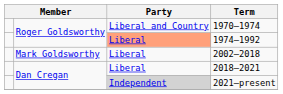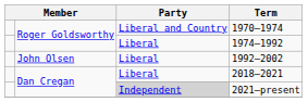1974–1992 | Party: lightsalmon background -> no background
+ row: John Olsen | Liberal | 1992–2002
- row: Mark Goldsworthy | Liberal | 2002–2018
